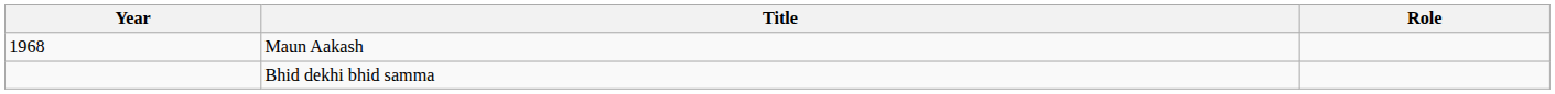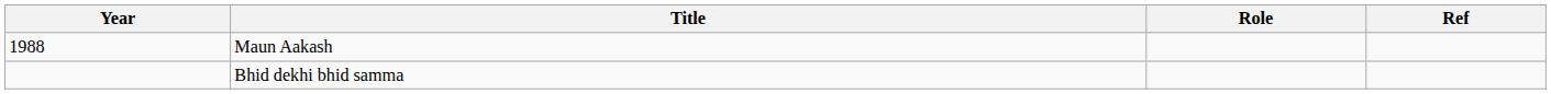+ column: Ref
Maun Aakash | Year: 1968 -> 1988
